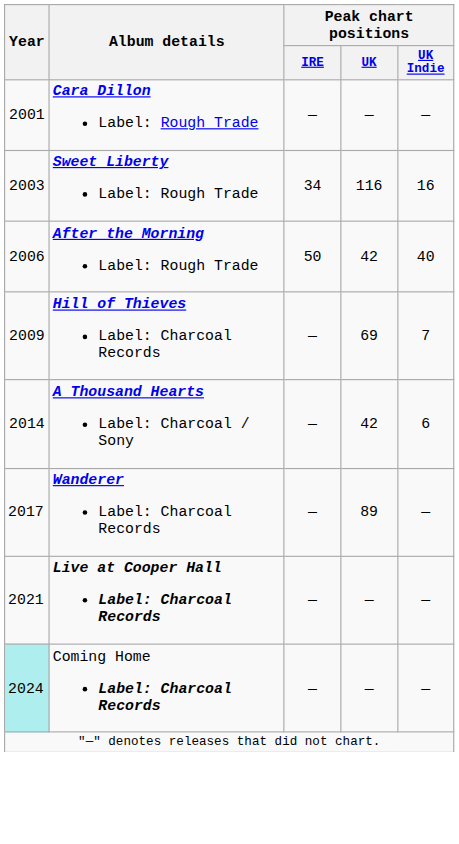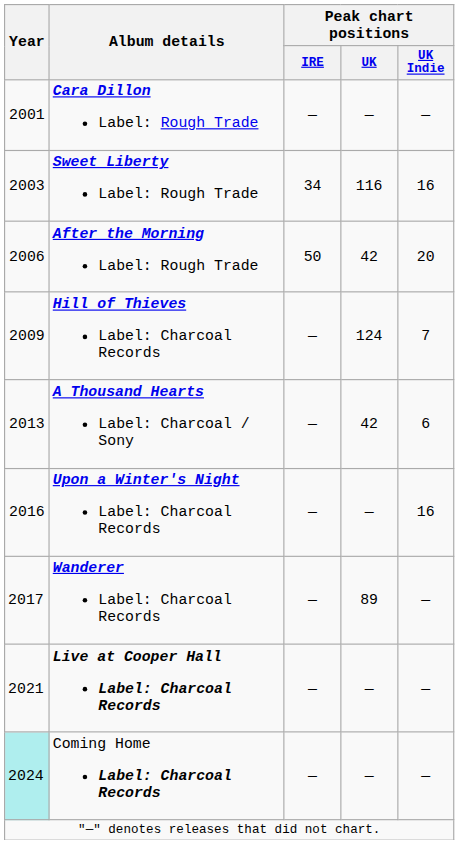After the Morning Label: Rough Trade | Peak chart positions / UK Indie: 40 -> 20
Hill of Thieves Label: Charcoal Records | Peak chart positions / UK: 69 -> 124
A Thousand Hearts Label: Charcoal / Sony | Year: 2014 -> 2013
+ row: 2016 | Upon a Winter's Night Label: Charcoal Records | — | — | 16
